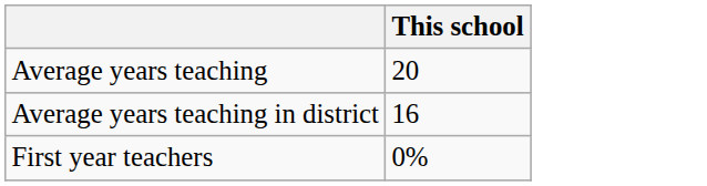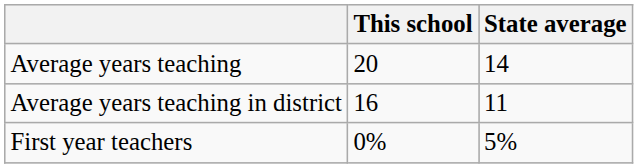+ column: State average | 14 | 11 | 5%
